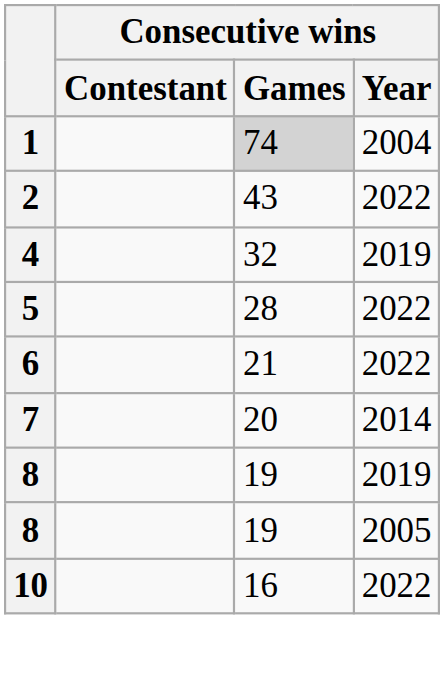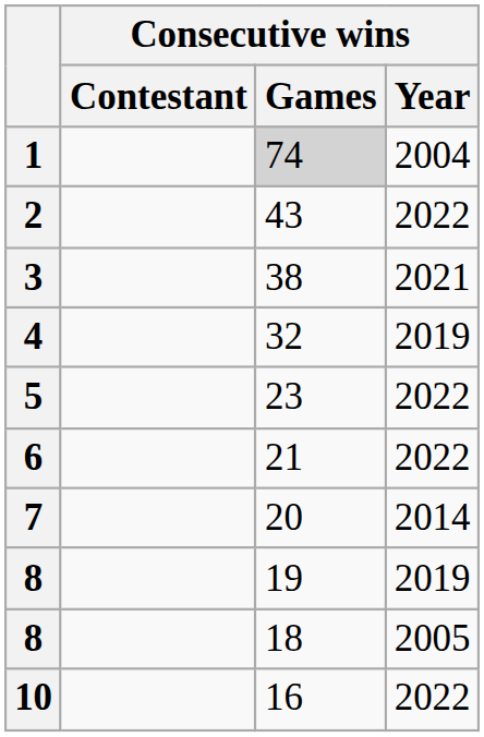+ row: 3 | 38 | 2021
5 | Consecutive wins / Games: 28 -> 23
8 / 2005 | Consecutive wins / Games: 19 -> 18
